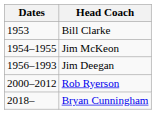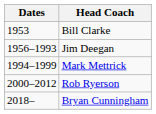- row: 1954–1955 | Jim McKeon
+ row: 1994–1999 | Mark Mettrick
